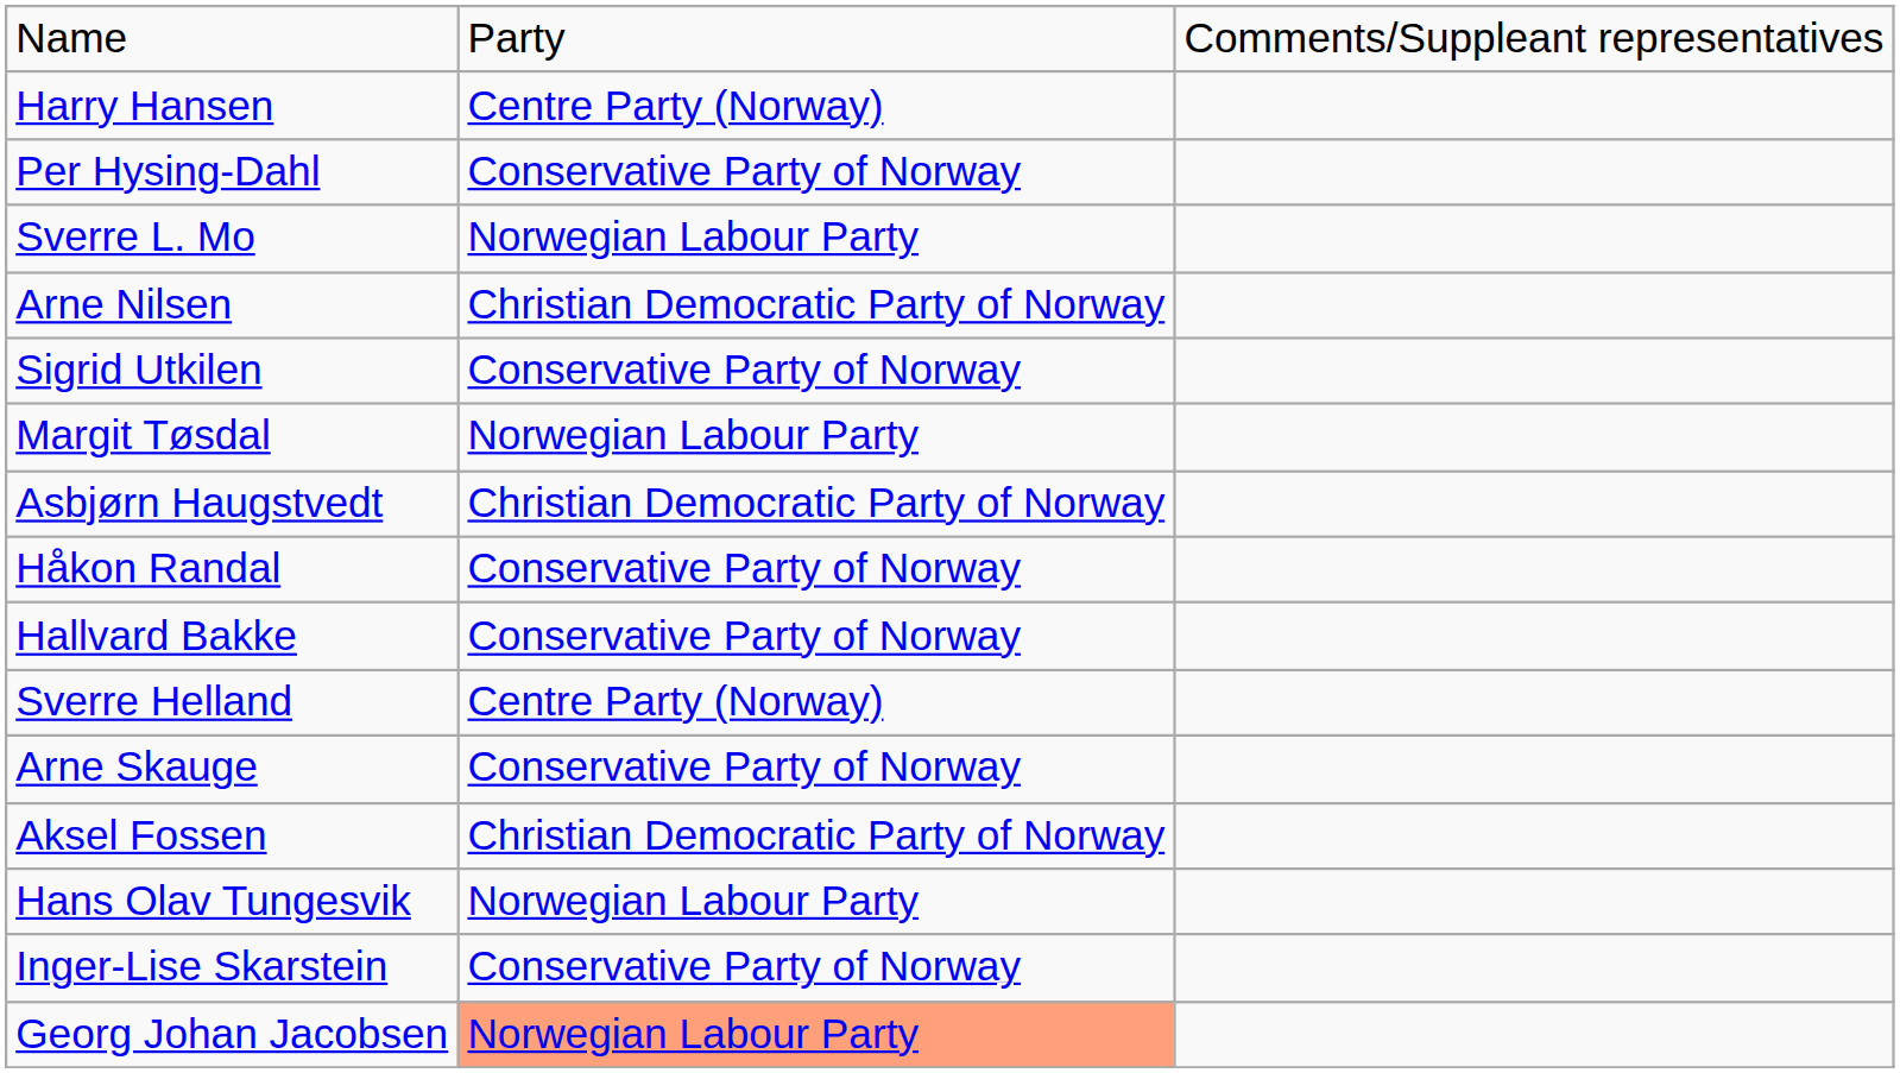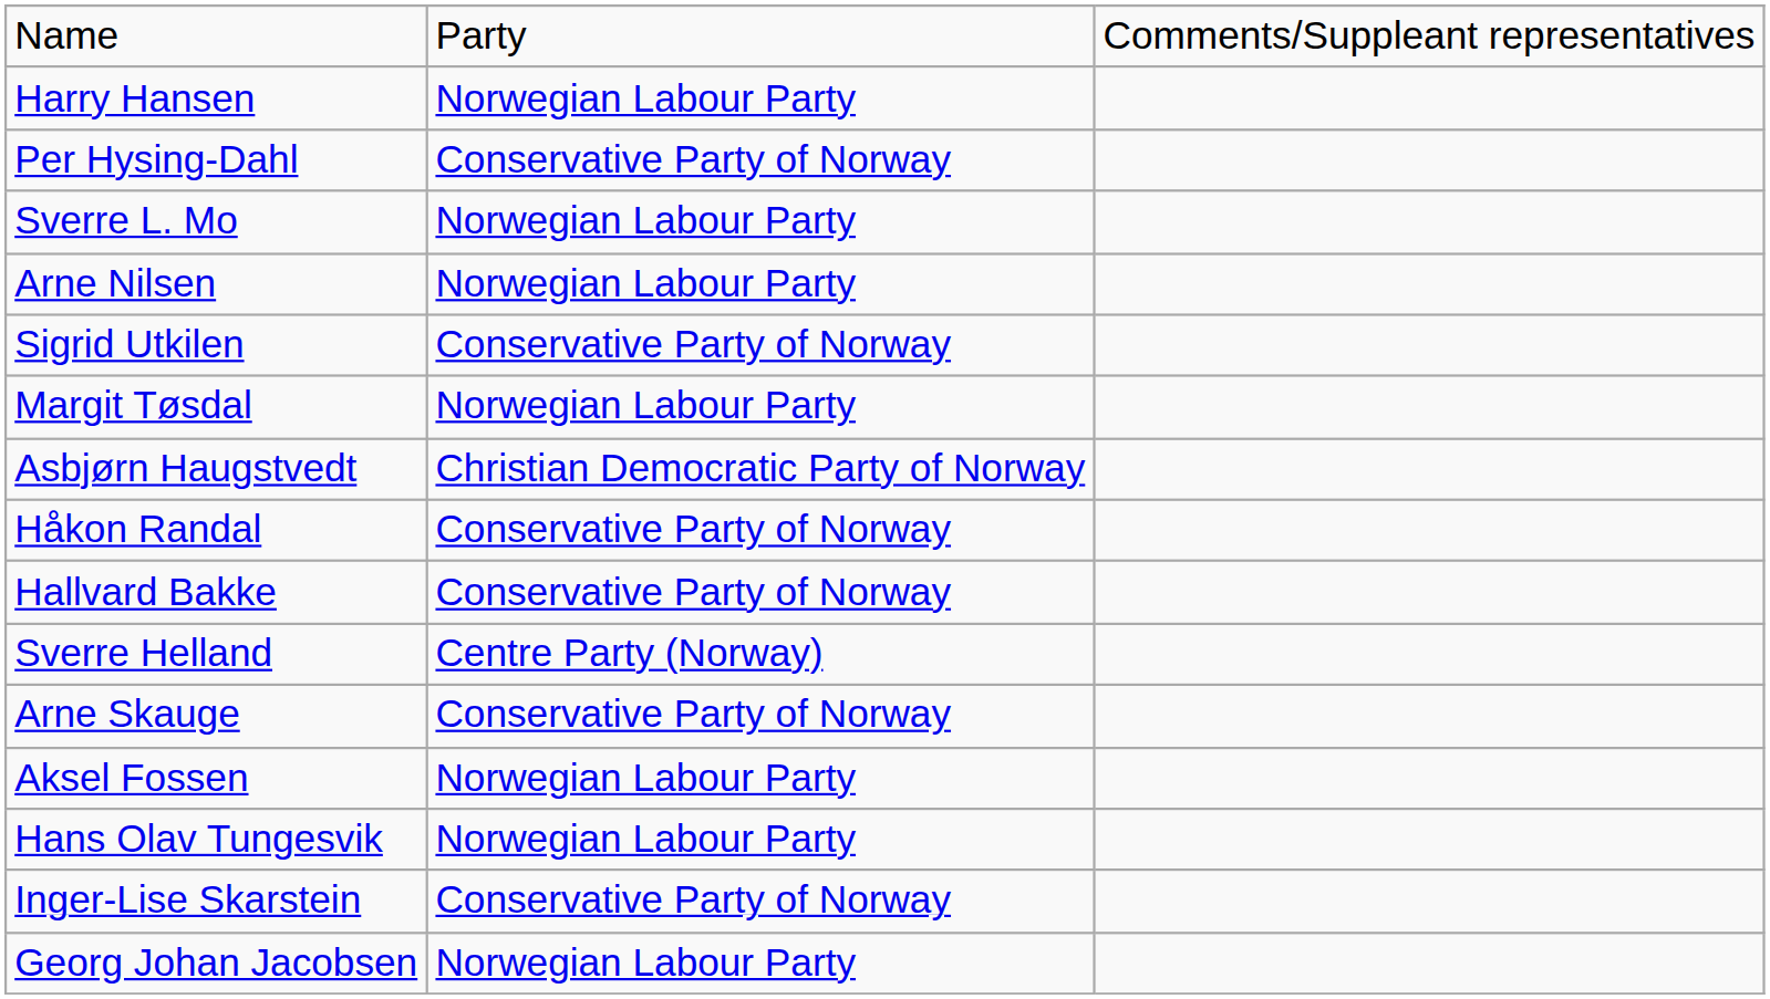Harry Hansen | column 2: Centre Party (Norway) -> Norwegian Labour Party
Arne Nilsen | column 2: Christian Democratic Party of Norway -> Norwegian Labour Party
Aksel Fossen | column 2: Christian Democratic Party of Norway -> Norwegian Labour Party
Georg Johan Jacobsen | column 2: lightsalmon background -> no background
